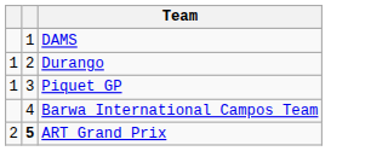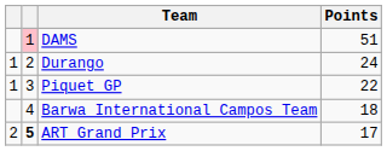+ column: Points | 51 | 24 | 22 | 18 | 17
DAMS | column 2: no background -> pink background
